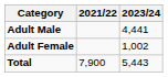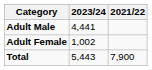columns swapped: 2021/22 <-> 2023/24
